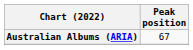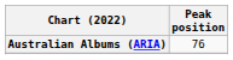Australian Albums (ARIA) | Peak position: 67 -> 76
